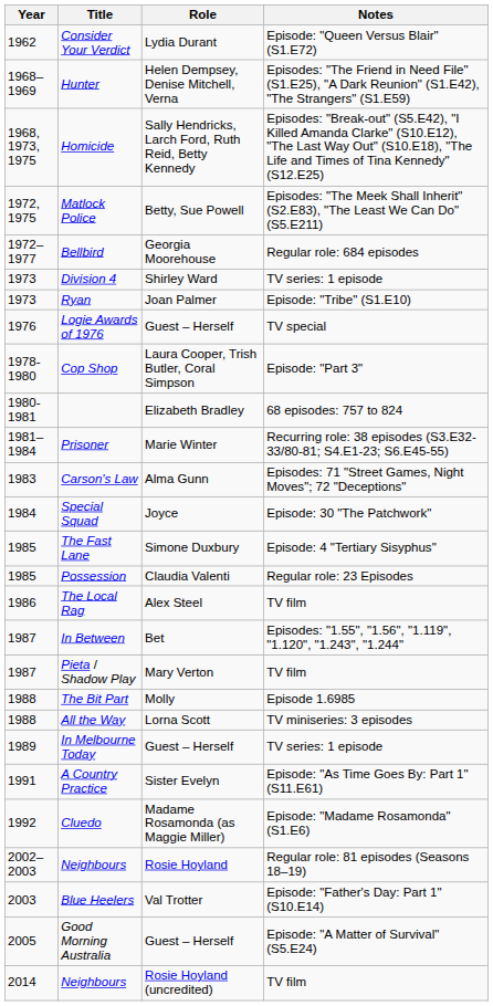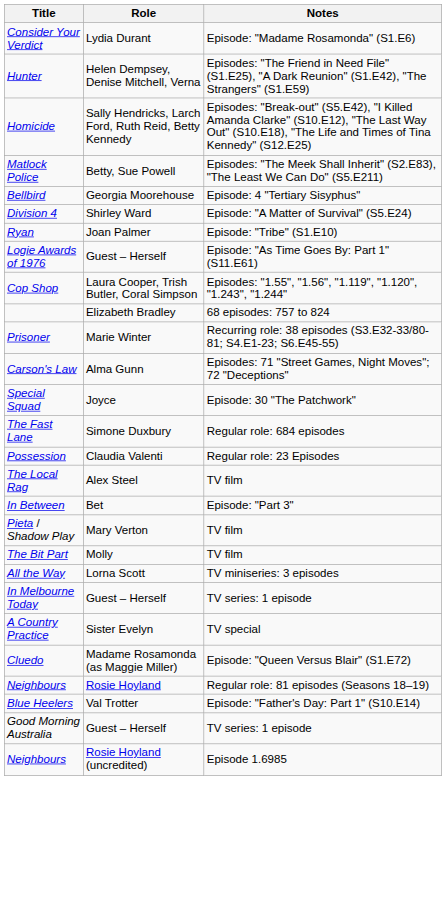- column: Year | 1962 | 1968–1969 | 1968, 1973, 1975 | 1972, 1975 | 1972–1977 | 1973 | 1973 | 1976 | 1978-1980 | 1980-1981 | 1981–1984 | 1983 | 1984 | 1985 | 1985 | 1986 | 1987 | 1987 | 1988 | 1988 | 1989 | 1991 | 1992 | 2002–2003 | 2003 | 2005 | 2014
Consider Your Verdict | Notes: Episode: "Queen Versus Blair" (S1.E72) -> Episode: "Madame Rosamonda" (S1.E6)
Bellbird | Notes: Regular role: 684 episodes -> Episode: 4 "Tertiary Sisyphus"
Division 4 | Notes: TV series: 1 episode -> Episode: "A Matter of Survival" (S5.E24)
Logie Awards of 1976 | Notes: TV special -> Episode: "As Time Goes By: Part 1" (S11.E61)
Cop Shop | Notes: Episode: "Part 3" -> Episodes: "1.55", "1.56", "1.119", "1.120", "1.243", "1.244"
The Fast Lane | Notes: Episode: 4 "Tertiary Sisyphus" -> Regular role: 684 episodes
In Between | Notes: Episodes: "1.55", "1.56", "1.119", "1.120", "1.243", "1.244" -> Episode: "Part 3"
The Bit Part | Notes: Episode 1.6985 -> TV film
A Country Practice | Notes: Episode: "As Time Goes By: Part 1" (S11.E61) -> TV special
Cluedo | Notes: Episode: "Madame Rosamonda" (S1.E6) -> Episode: "Queen Versus Blair" (S1.E72)
Good Morning Australia | Notes: Episode: "A Matter of Survival" (S5.E24) -> TV series: 1 episode
Neighbours / Rosie Hoyland (uncredited) | Notes: TV film -> Episode 1.6985
